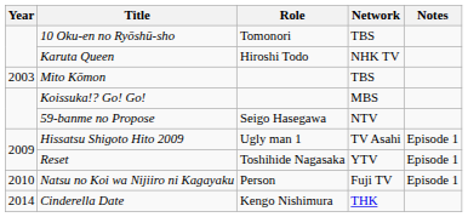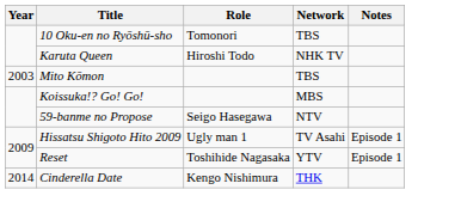- row: 2010 | Natsu no Koi wa Nijiiro ni Kagayaku | Person | Fuji TV | Episode 1
